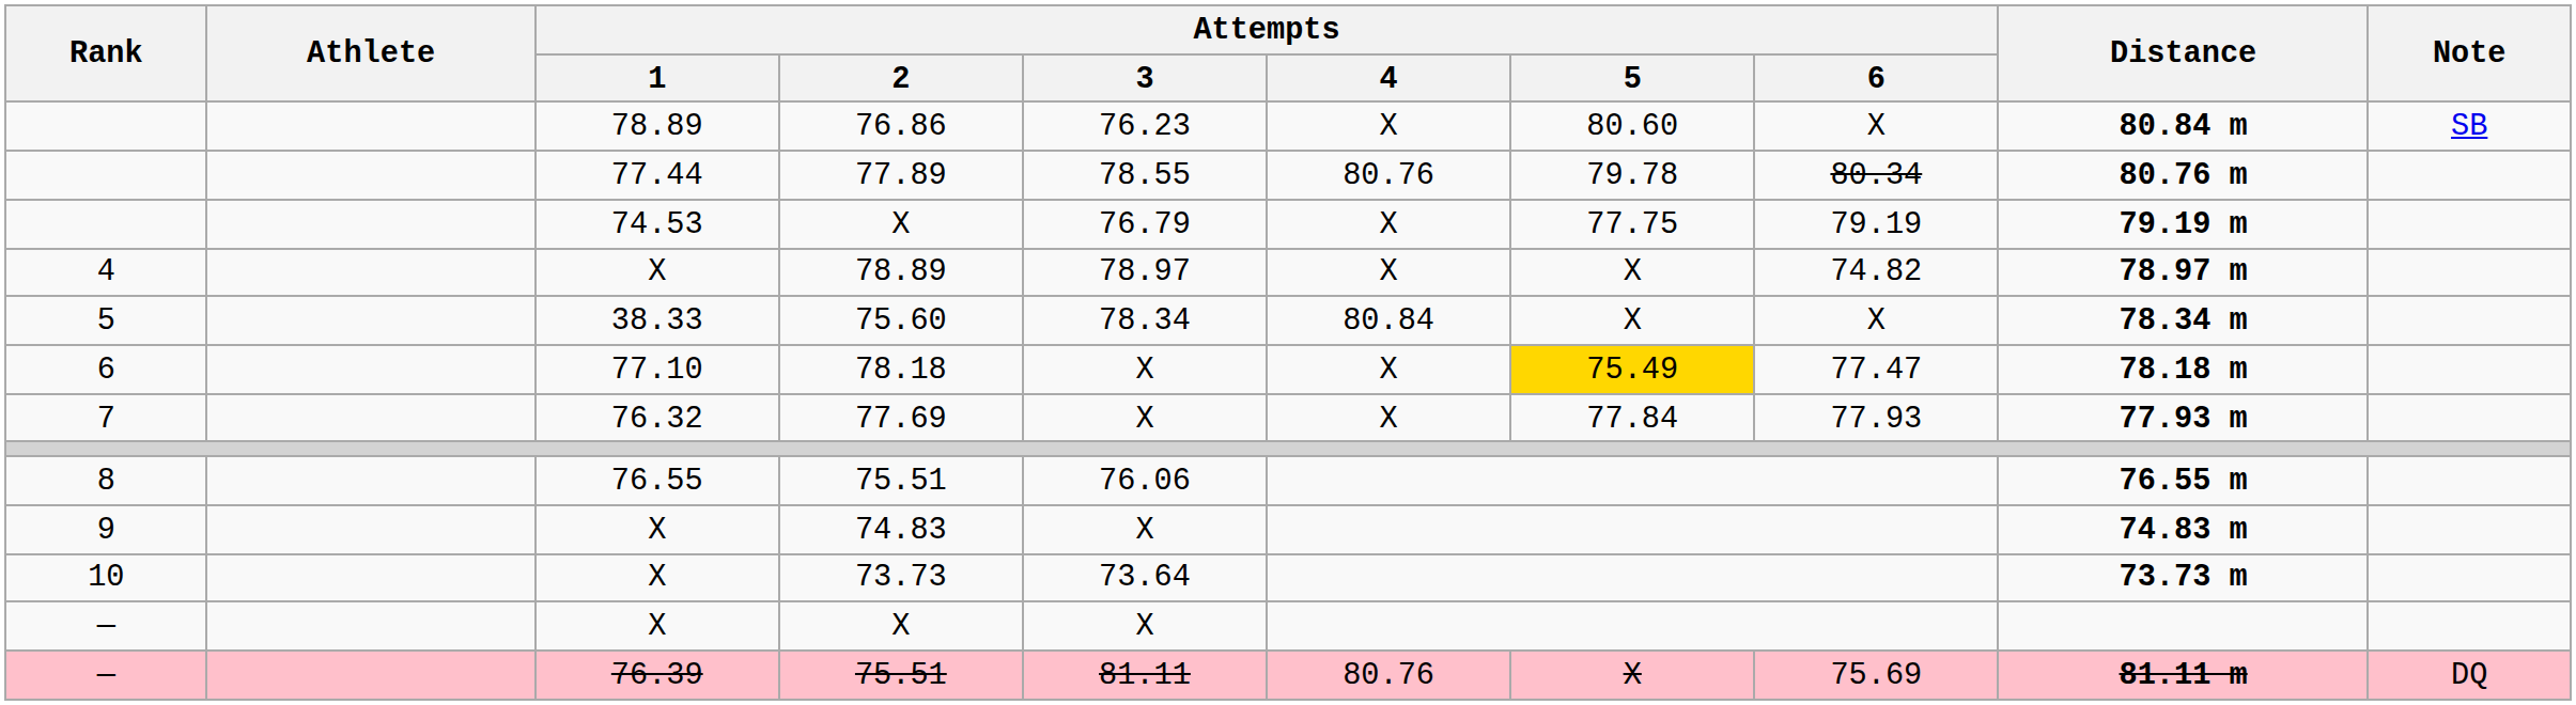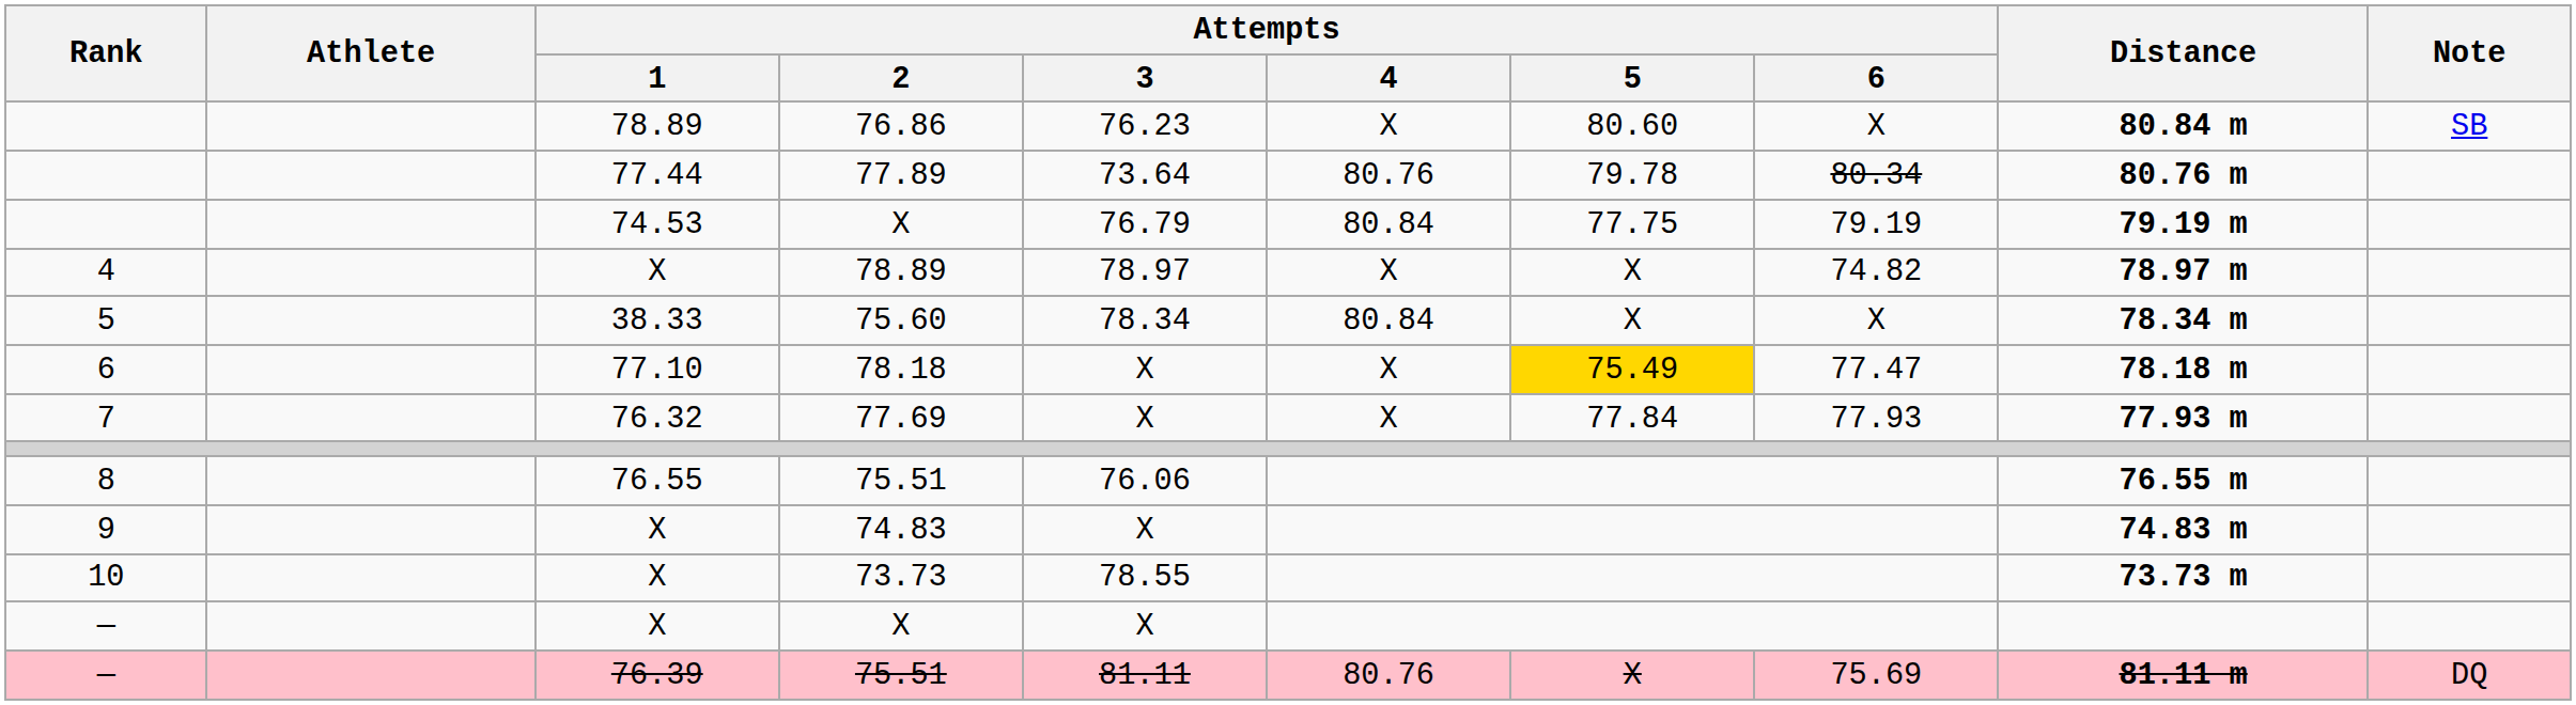77.89 | Attempts / 3: 78.55 -> 73.64
74.53 / X | Attempts / 4: X -> 80.84
73.73 | Attempts / 3: 73.64 -> 78.55
